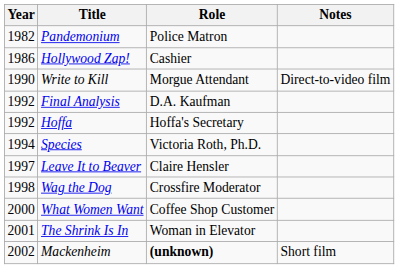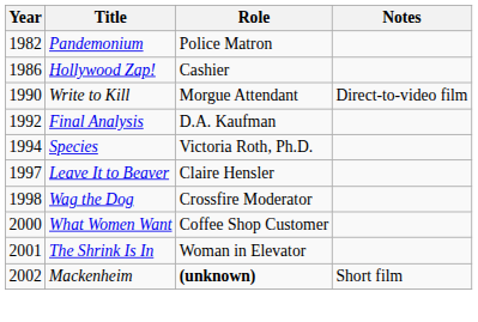- row: 1992 | Hoffa | Hoffa's Secretary
